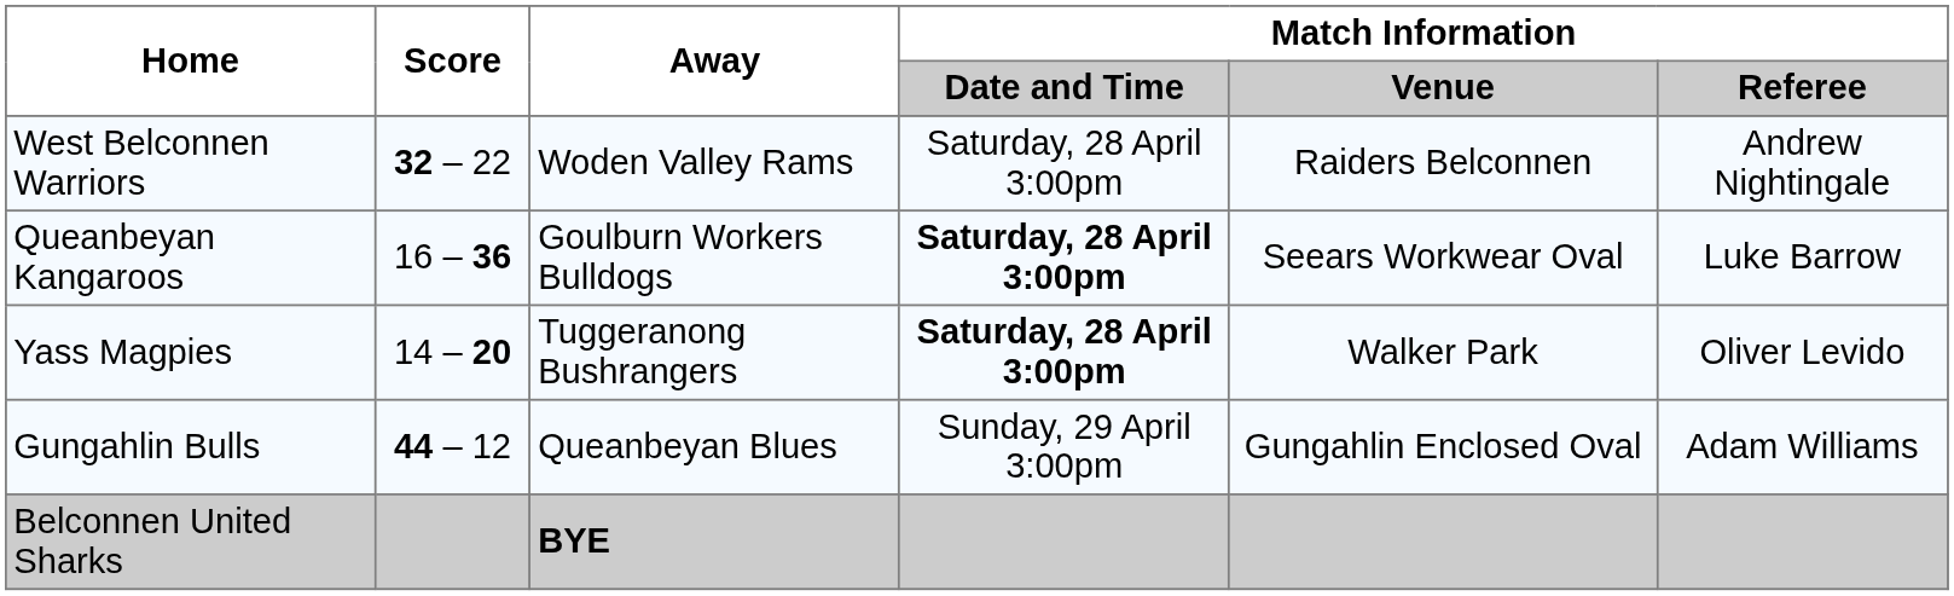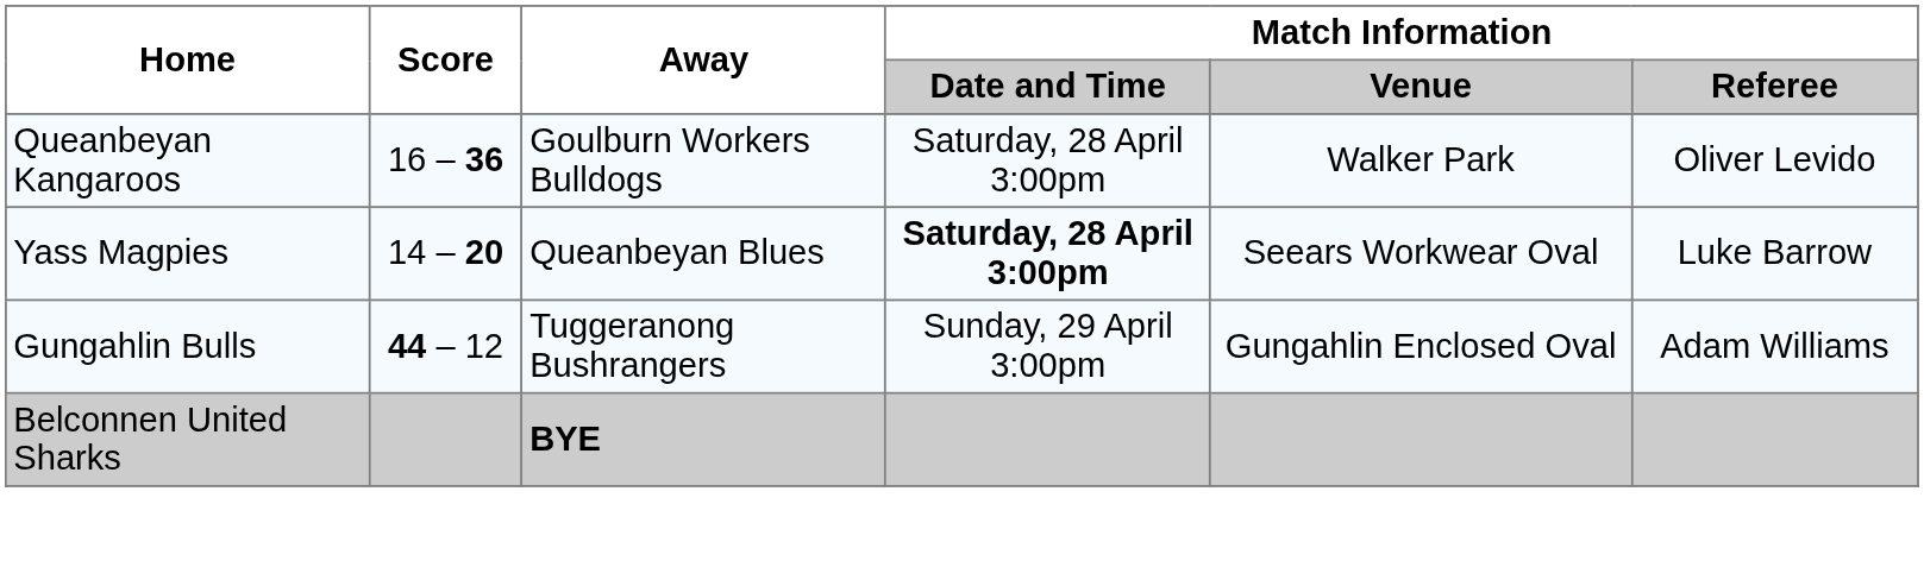- row: West Belconnen Warriors | 32 – 22 | Woden Valley Rams | Saturday, 28 April 3:00pm | Raiders Belconnen | Andrew Nightingale
Queanbeyan Kangaroos | Match Information / Date and Time: bold -> normal
Queanbeyan Kangaroos | Match Information / Venue: Seears Workwear Oval -> Walker Park
Queanbeyan Kangaroos | Match Information / Referee: Luke Barrow -> Oliver Levido
Yass Magpies | Away: Tuggeranong Bushrangers -> Queanbeyan Blues
Yass Magpies | Match Information / Venue: Walker Park -> Seears Workwear Oval
Yass Magpies | Match Information / Referee: Oliver Levido -> Luke Barrow
Gungahlin Bulls | Away: Queanbeyan Blues -> Tuggeranong Bushrangers
